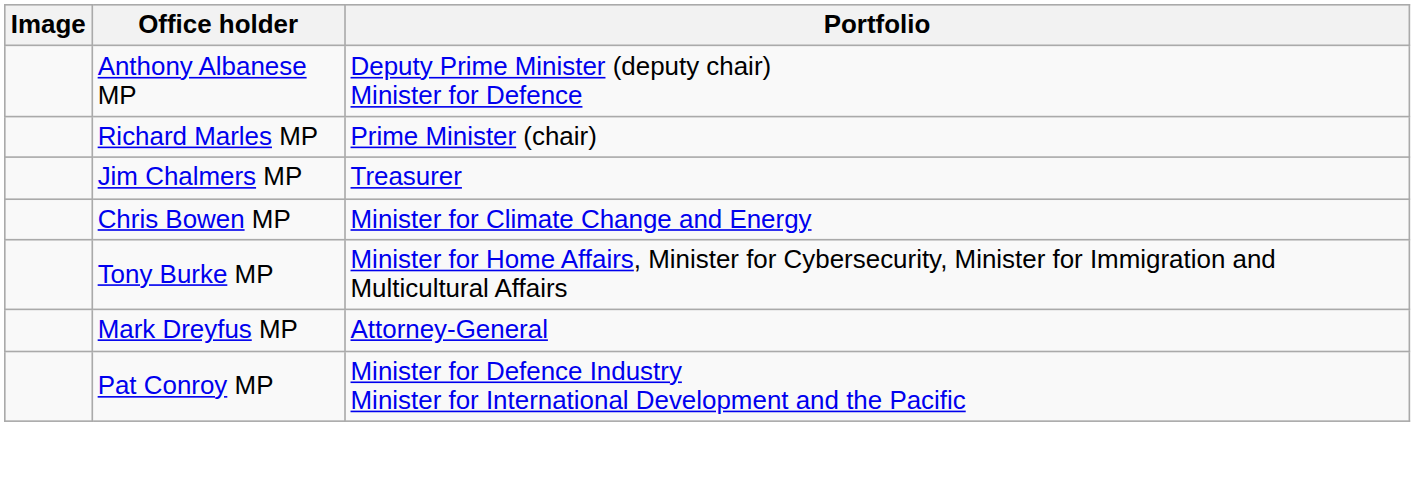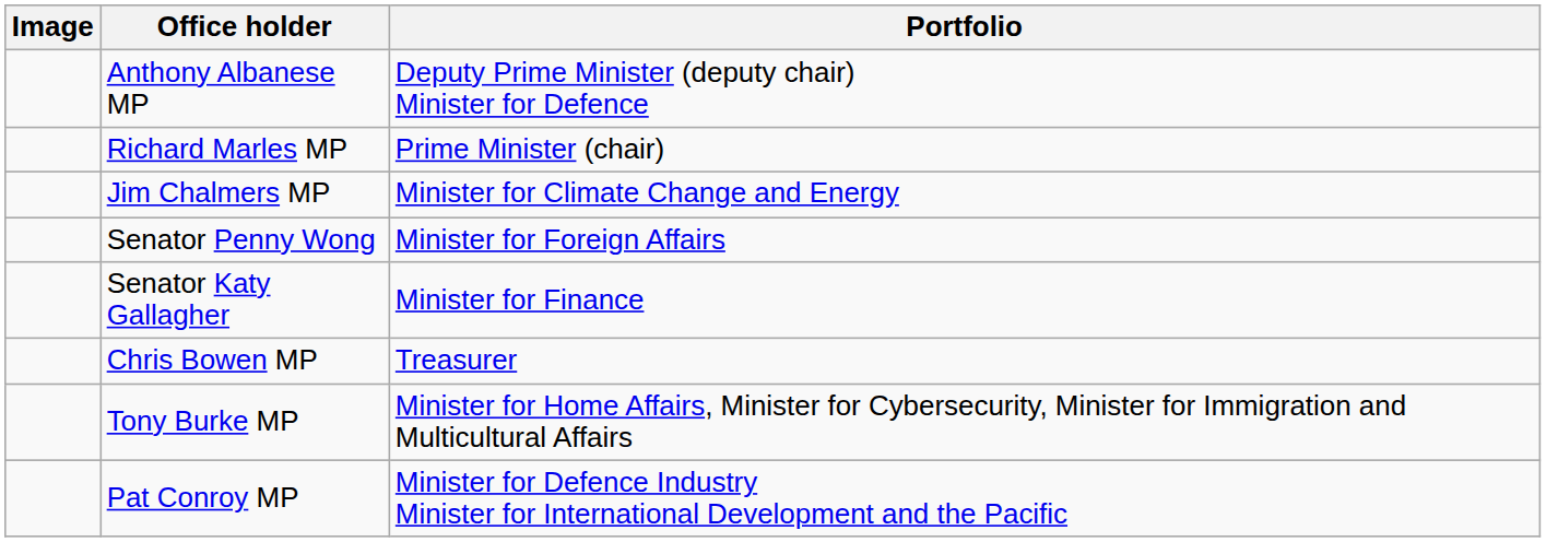Jim Chalmers MP | Portfolio: Treasurer -> Minister for Climate Change and Energy
+ row: Senator Penny Wong | Minister for Foreign Affairs
+ row: Senator Katy Gallagher | Minister for Finance
Chris Bowen MP | Portfolio: Minister for Climate Change and Energy -> Treasurer
- row: Mark Dreyfus MP | Attorney-General
